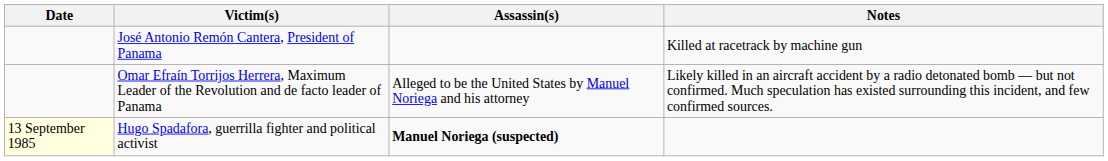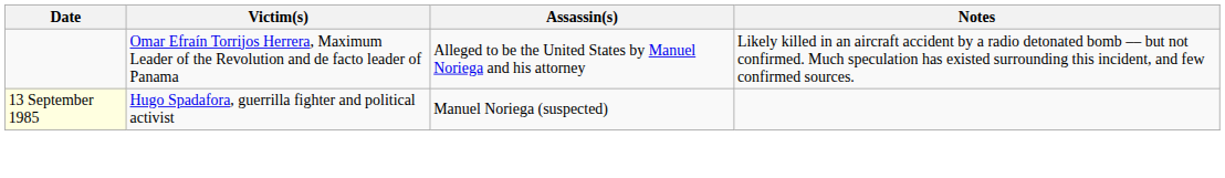- row: José Antonio Remón Cantera, President of Panama | Killed at racetrack by machine gun
Hugo Spadafora, guerrilla fighter and political activist | Assassin(s): bold -> normal
